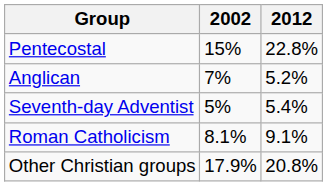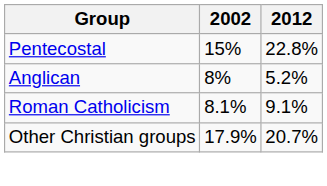Anglican | 2002: 7% -> 8%
- row: Seventh-day Adventist | 5% | 5.4%
Other Christian groups | 2012: 20.8% -> 20.7%
